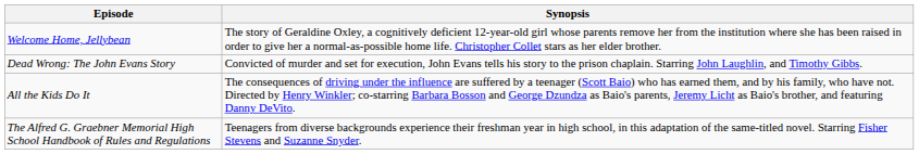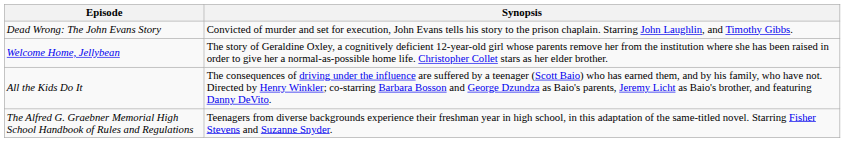rows swapped: Dead Wrong: The John Evans Story <-> Welcome Home, Jellybean
